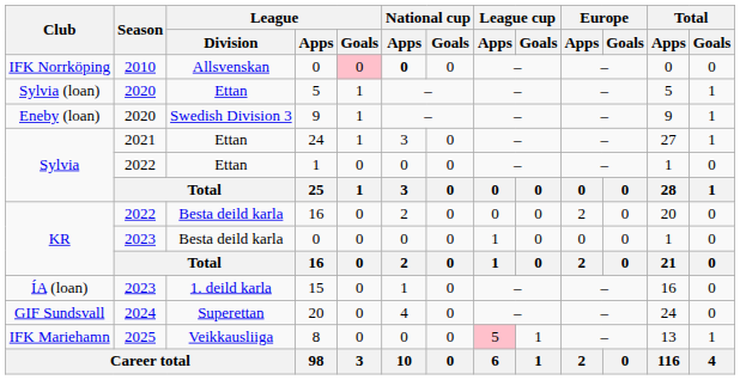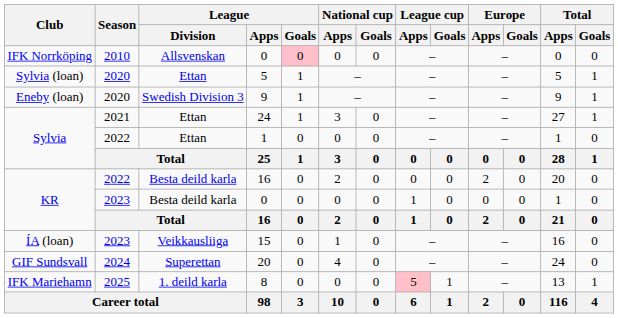IFK Norrköping / 0 | National cup / Apps: bold -> normal
15 | League / Division: 1. deild karla -> Veikkausliiga
8 | League / Division: Veikkausliiga -> 1. deild karla
